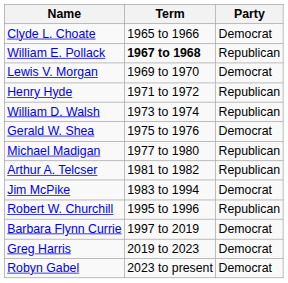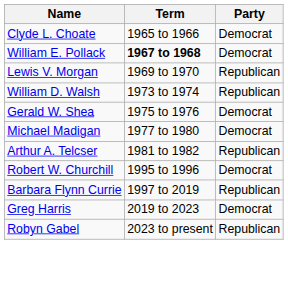William E. Pollack | Party: Republican -> Democrat
Lewis V. Morgan | Party: Democrat -> Republican
- row: Henry Hyde | 1971 to 1972 | Republican
Michael Madigan | Party: Republican -> Democrat
- row: Jim McPike | 1983 to 1994 | Democrat
Robert W. Churchill | Party: Republican -> Democrat
Barbara Flynn Currie | Party: Democrat -> Republican
Robyn Gabel | Party: Democrat -> Republican
